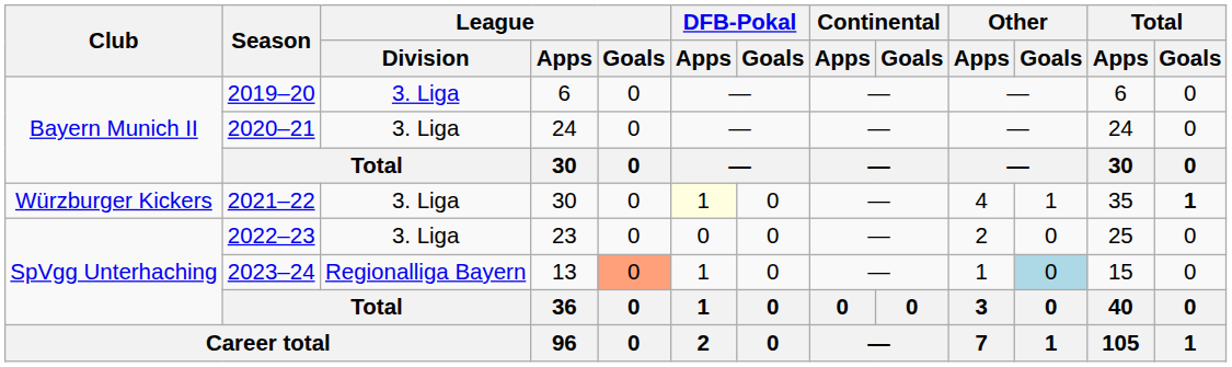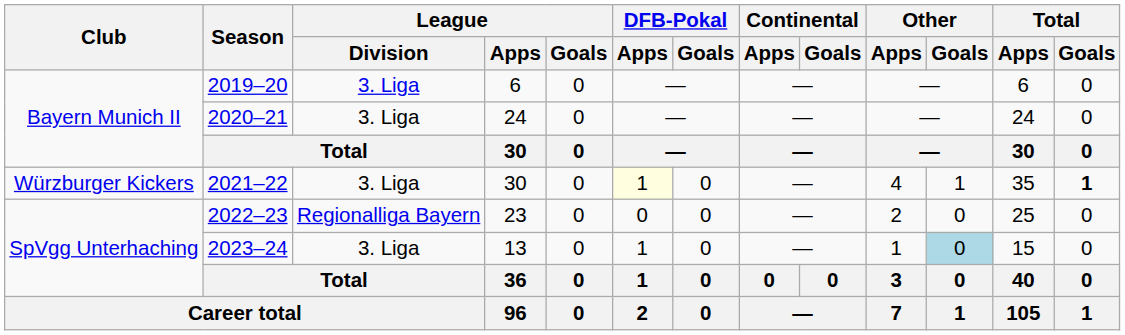2022–23 | League / Division: 3. Liga -> Regionalliga Bayern
2023–24 | League / Division: Regionalliga Bayern -> 3. Liga
2023–24 | League / Goals: lightsalmon background -> no background
